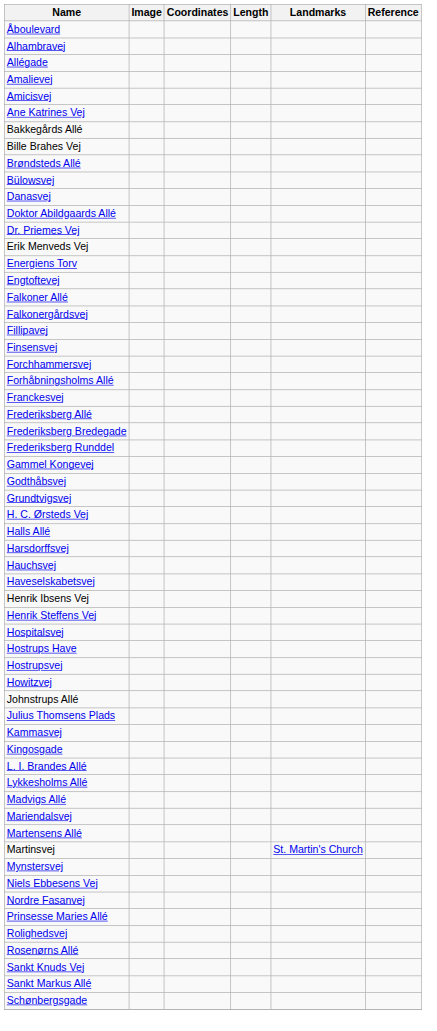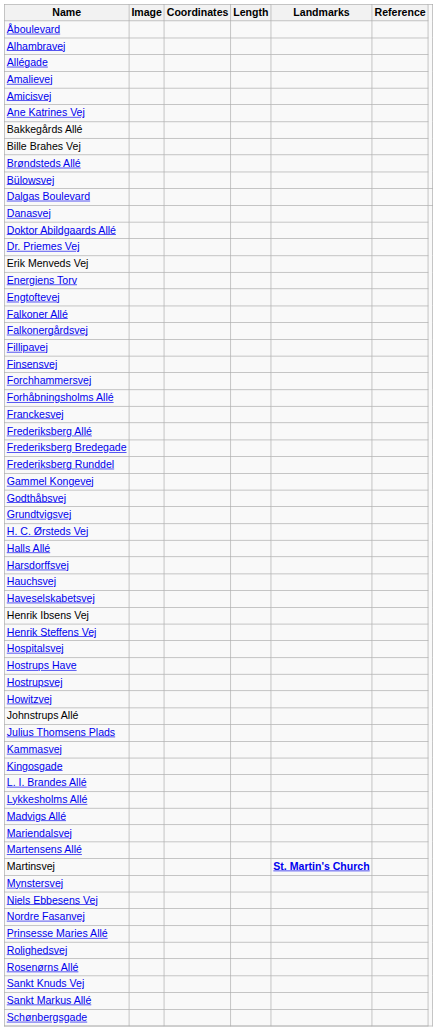+ row: Dalgas Boulevard
Martinsvej | Landmarks: normal -> bold
